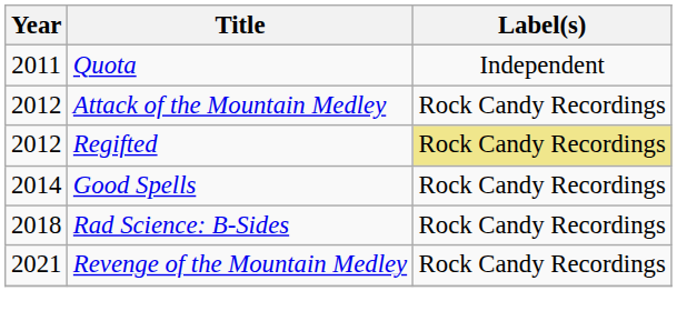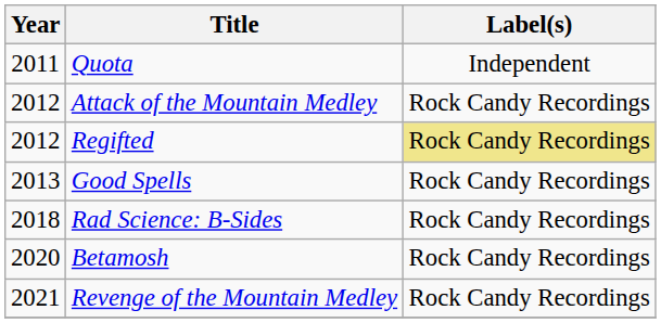Good Spells | Year: 2014 -> 2013
+ row: 2020 | Betamosh | Rock Candy Recordings
